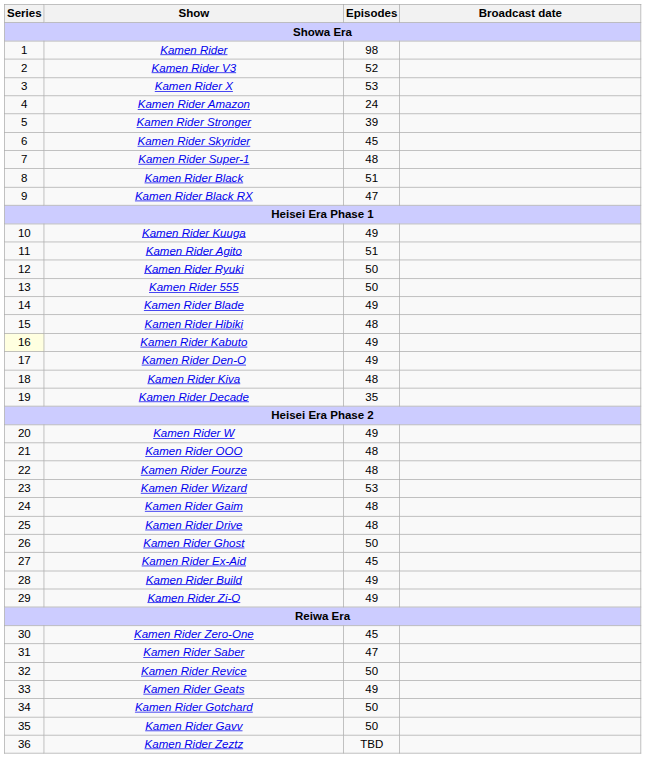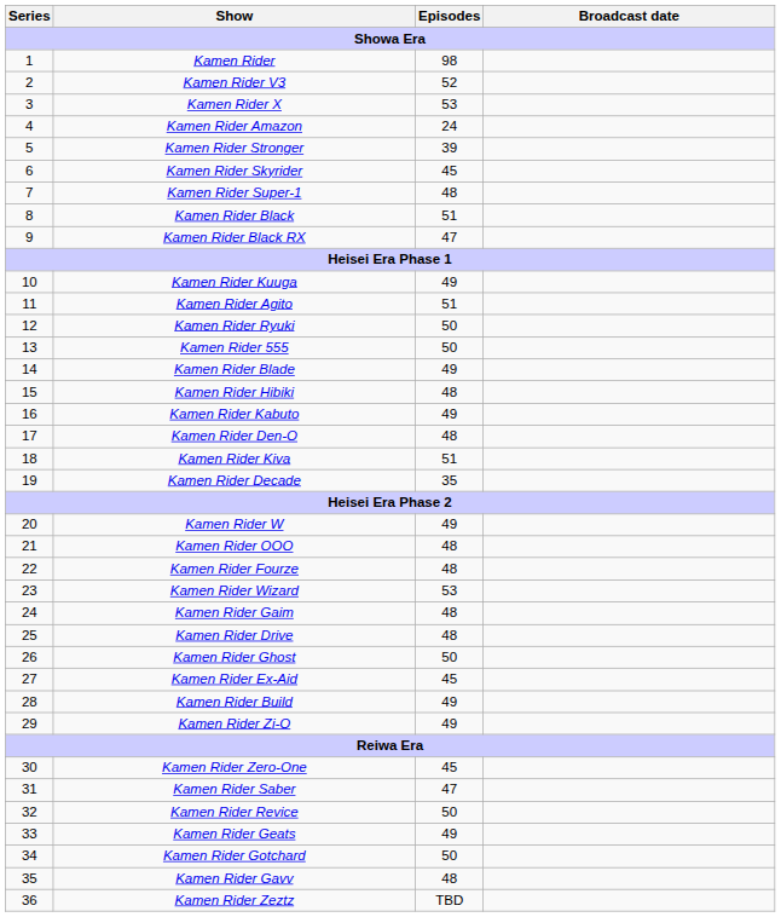Kamen Rider Kabuto | Series: lightyellow background -> no background
Kamen Rider Den-O | Episodes: 49 -> 48
Kamen Rider Kiva | Episodes: 48 -> 51
Kamen Rider Gavv | Episodes: 50 -> 48
